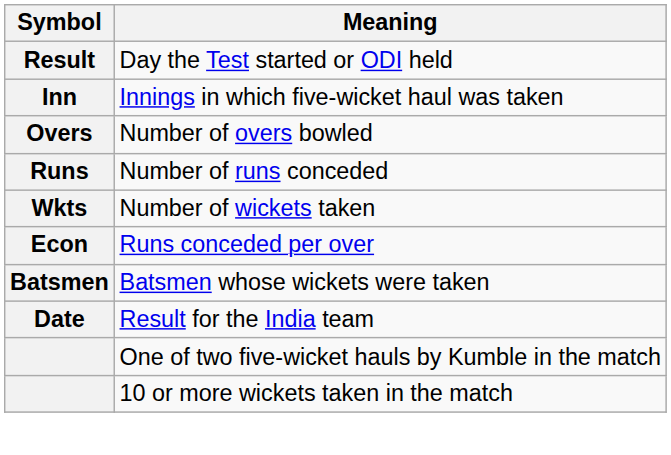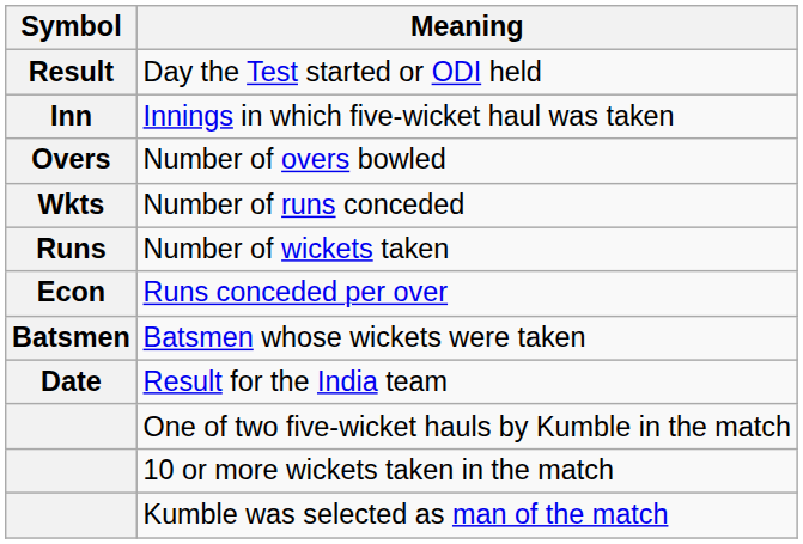Number of runs conceded | Symbol: Runs -> Wkts
Number of wickets taken | Symbol: Wkts -> Runs
+ row: Kumble was selected as man of the match
